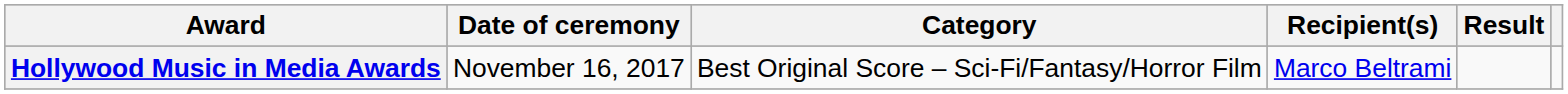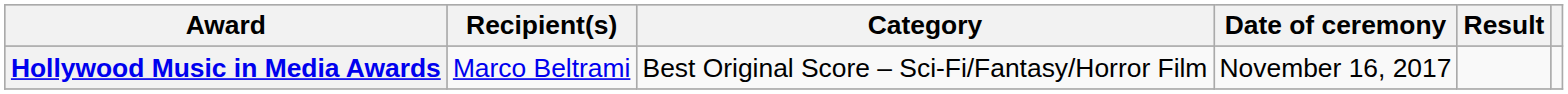columns swapped: Date of ceremony <-> Recipient(s)
